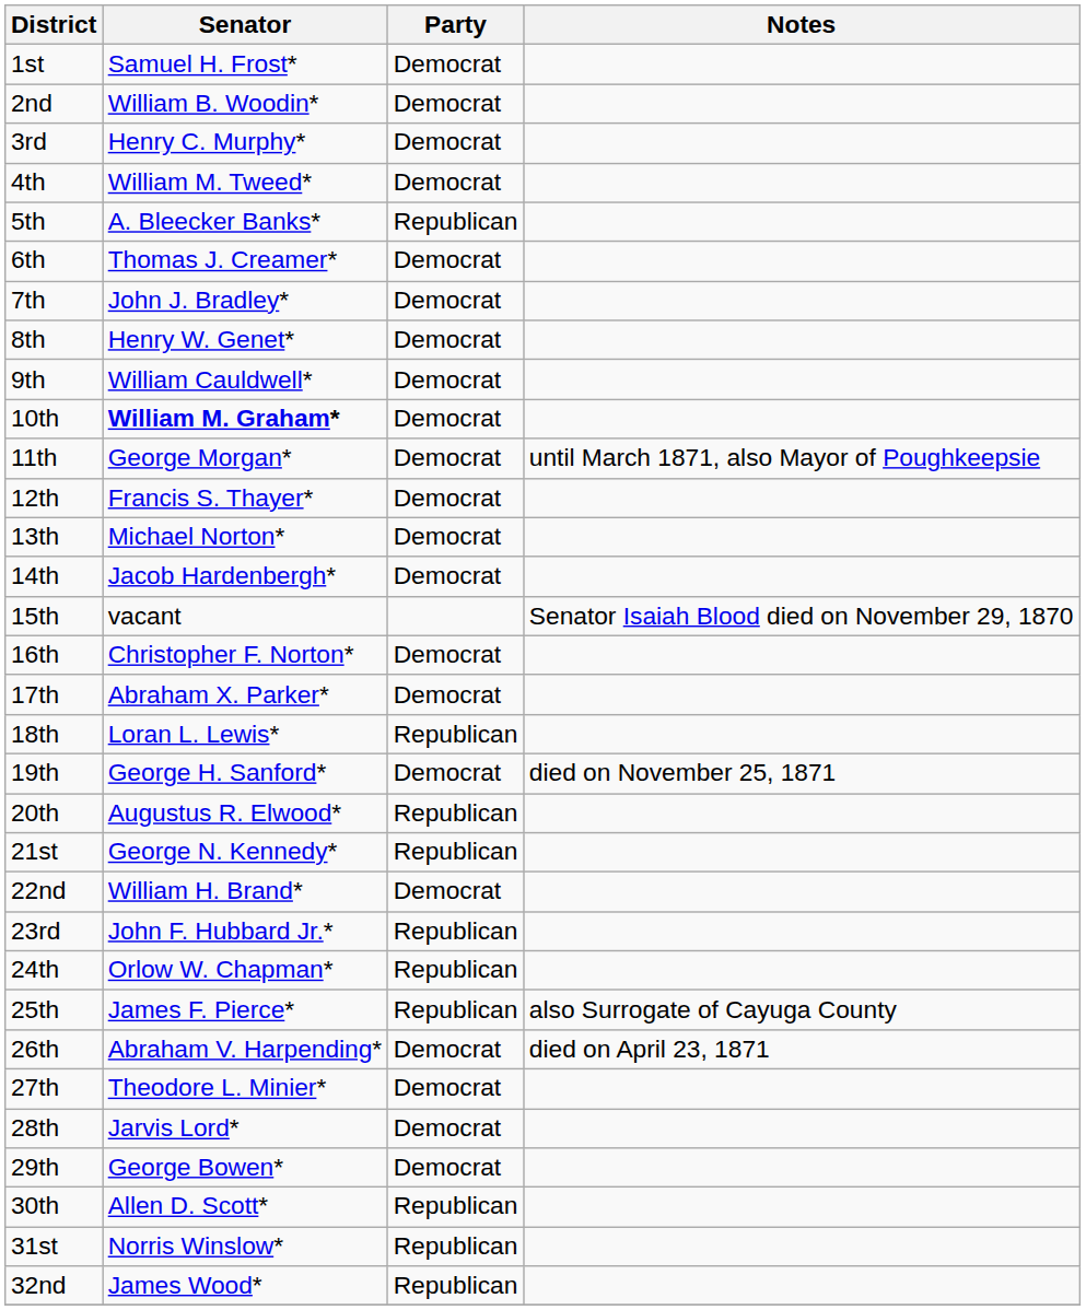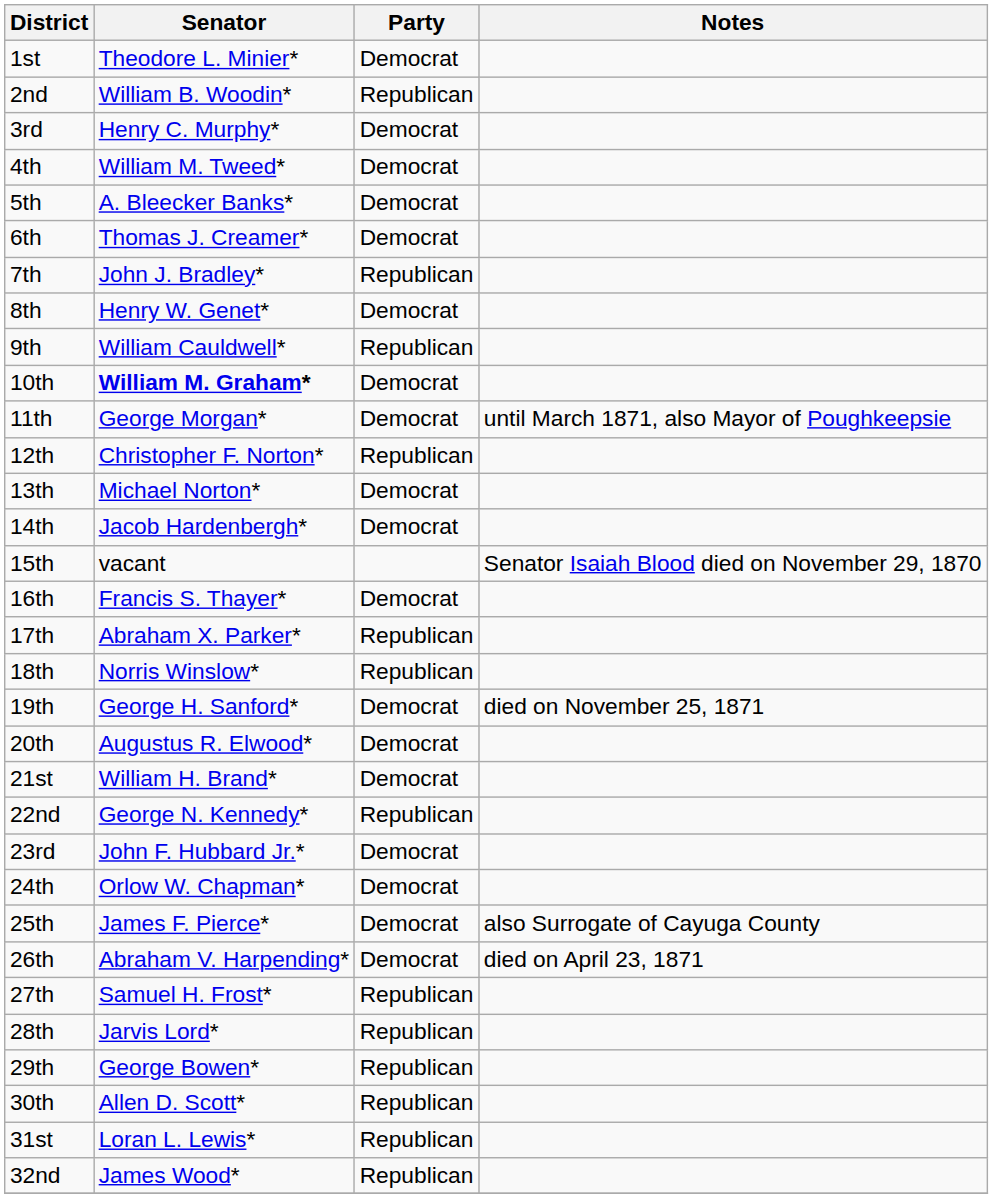1st | Senator: Samuel H. Frost* -> Theodore L. Minier*
2nd | Party: Democrat -> Republican
5th | Party: Republican -> Democrat
7th | Party: Democrat -> Republican
9th | Party: Democrat -> Republican
12th | Senator: Francis S. Thayer* -> Christopher F. Norton*
12th | Party: Democrat -> Republican
16th | Senator: Christopher F. Norton* -> Francis S. Thayer*
17th | Party: Democrat -> Republican
18th | Senator: Loran L. Lewis* -> Norris Winslow*
20th | Party: Republican -> Democrat
21st | Senator: George N. Kennedy* -> William H. Brand*
21st | Party: Republican -> Democrat
22nd | Senator: William H. Brand* -> George N. Kennedy*
22nd | Party: Democrat -> Republican
23rd | Party: Republican -> Democrat
24th | Party: Republican -> Democrat
25th | Party: Republican -> Democrat
27th | Senator: Theodore L. Minier* -> Samuel H. Frost*
27th | Party: Democrat -> Republican
28th | Party: Democrat -> Republican
29th | Party: Democrat -> Republican
31st | Senator: Norris Winslow* -> Loran L. Lewis*
